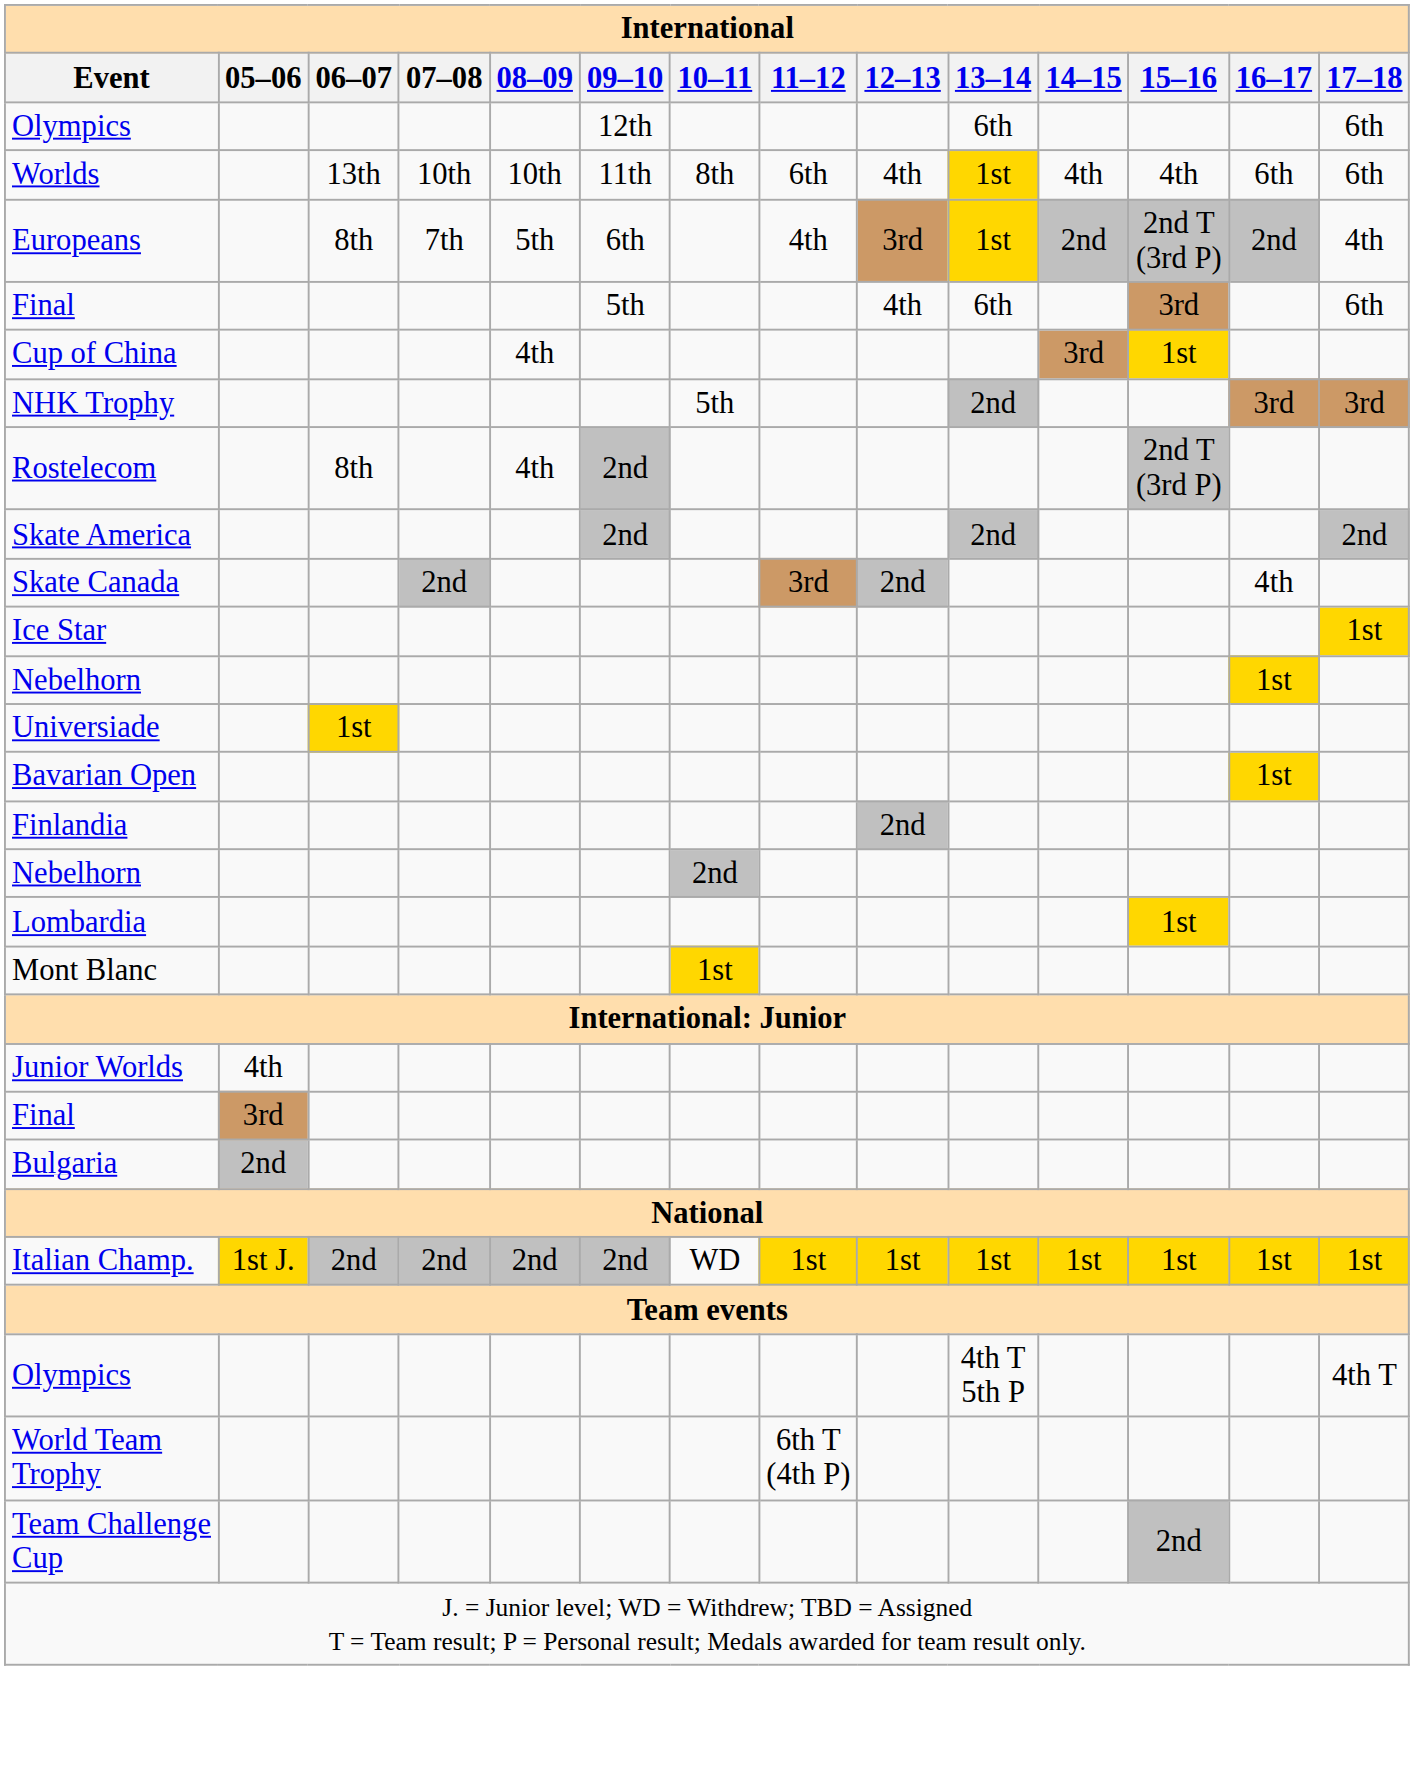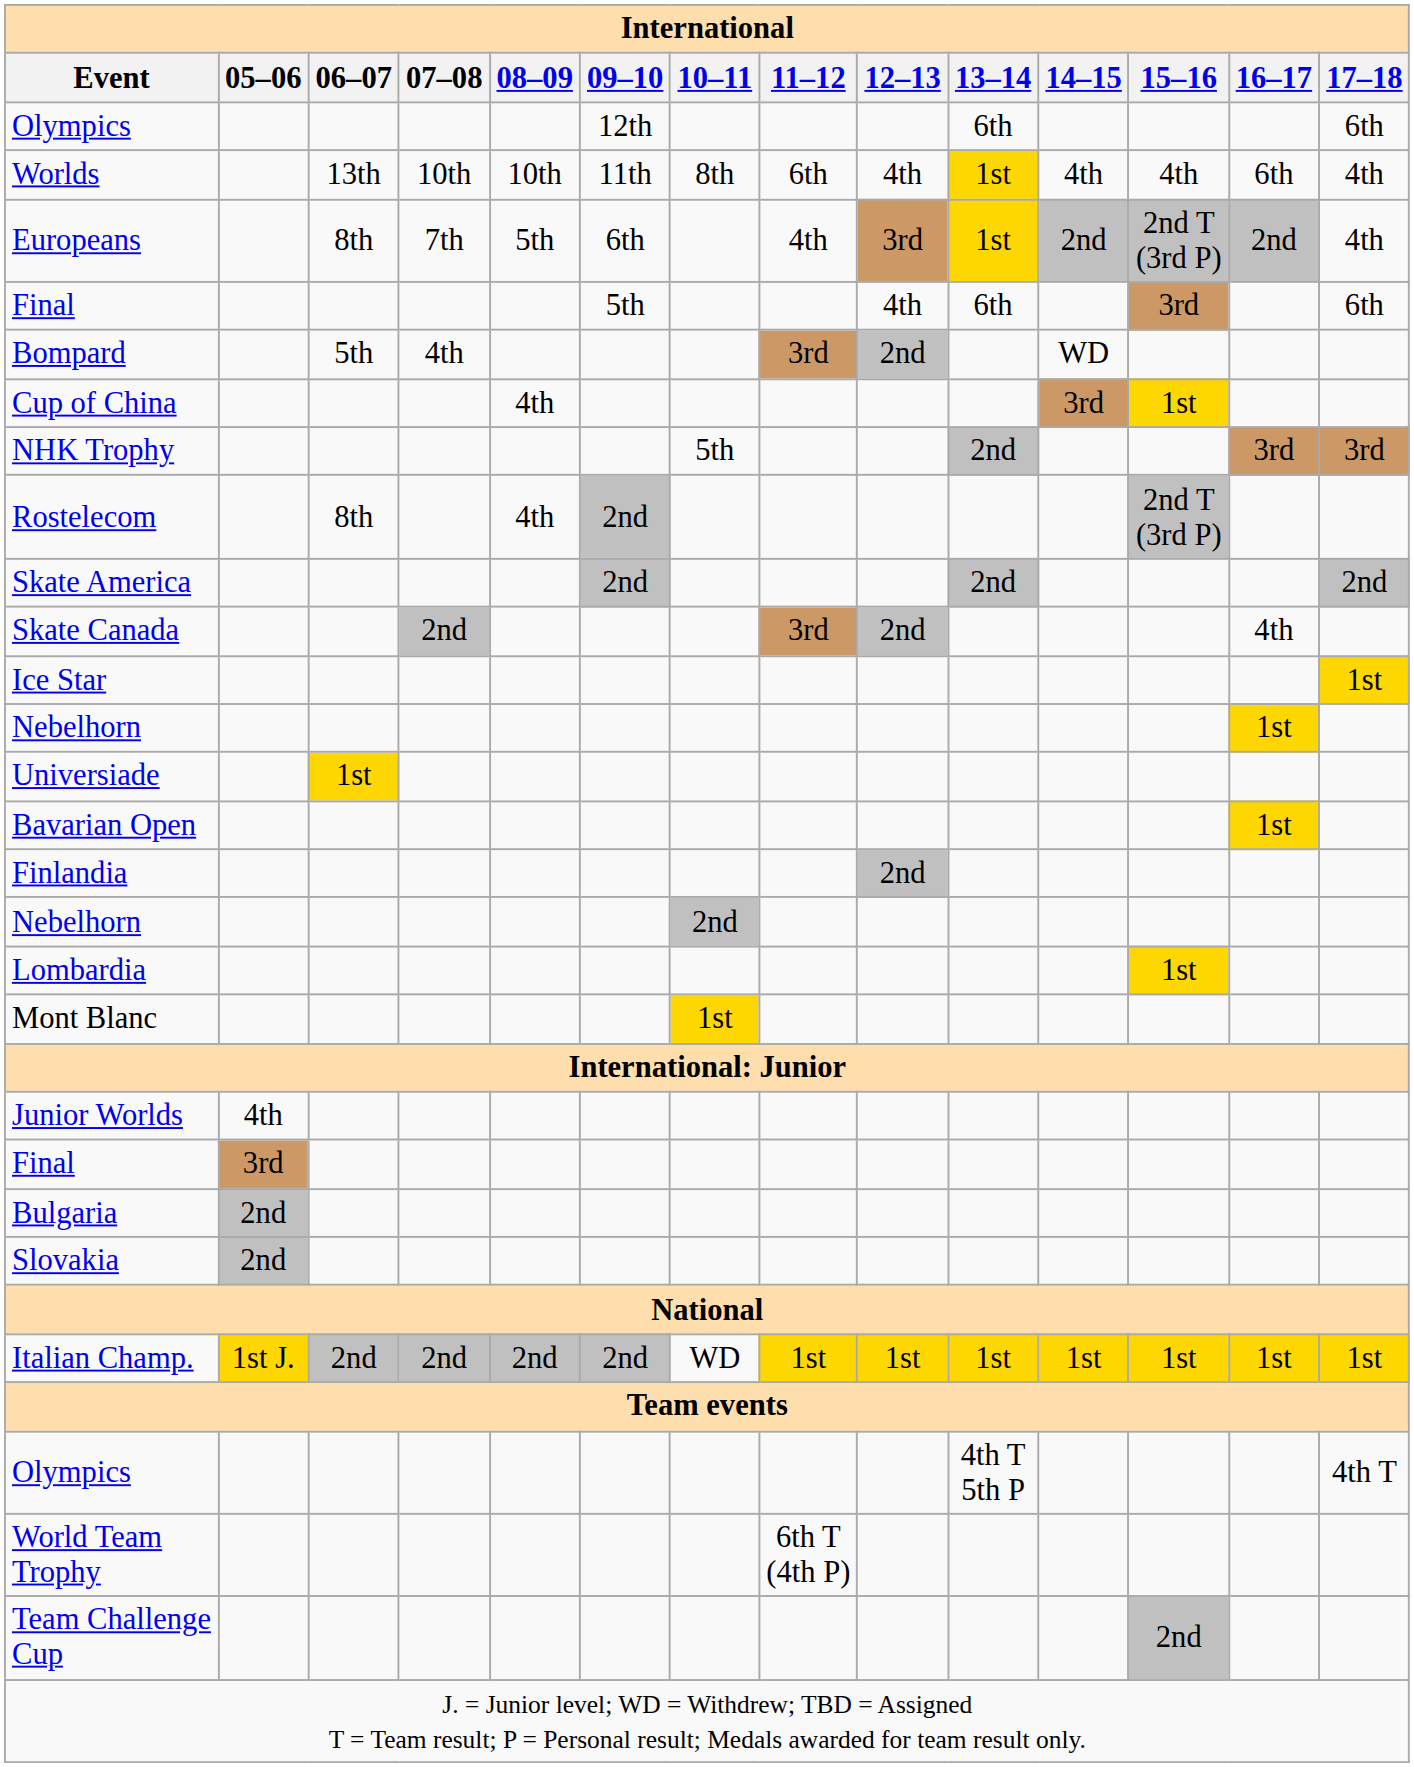Worlds | 17–18: 6th -> 4th
+ row: Bompard | 5th | 4th | 3rd | 2nd | WD
+ row: Slovakia | 2nd
